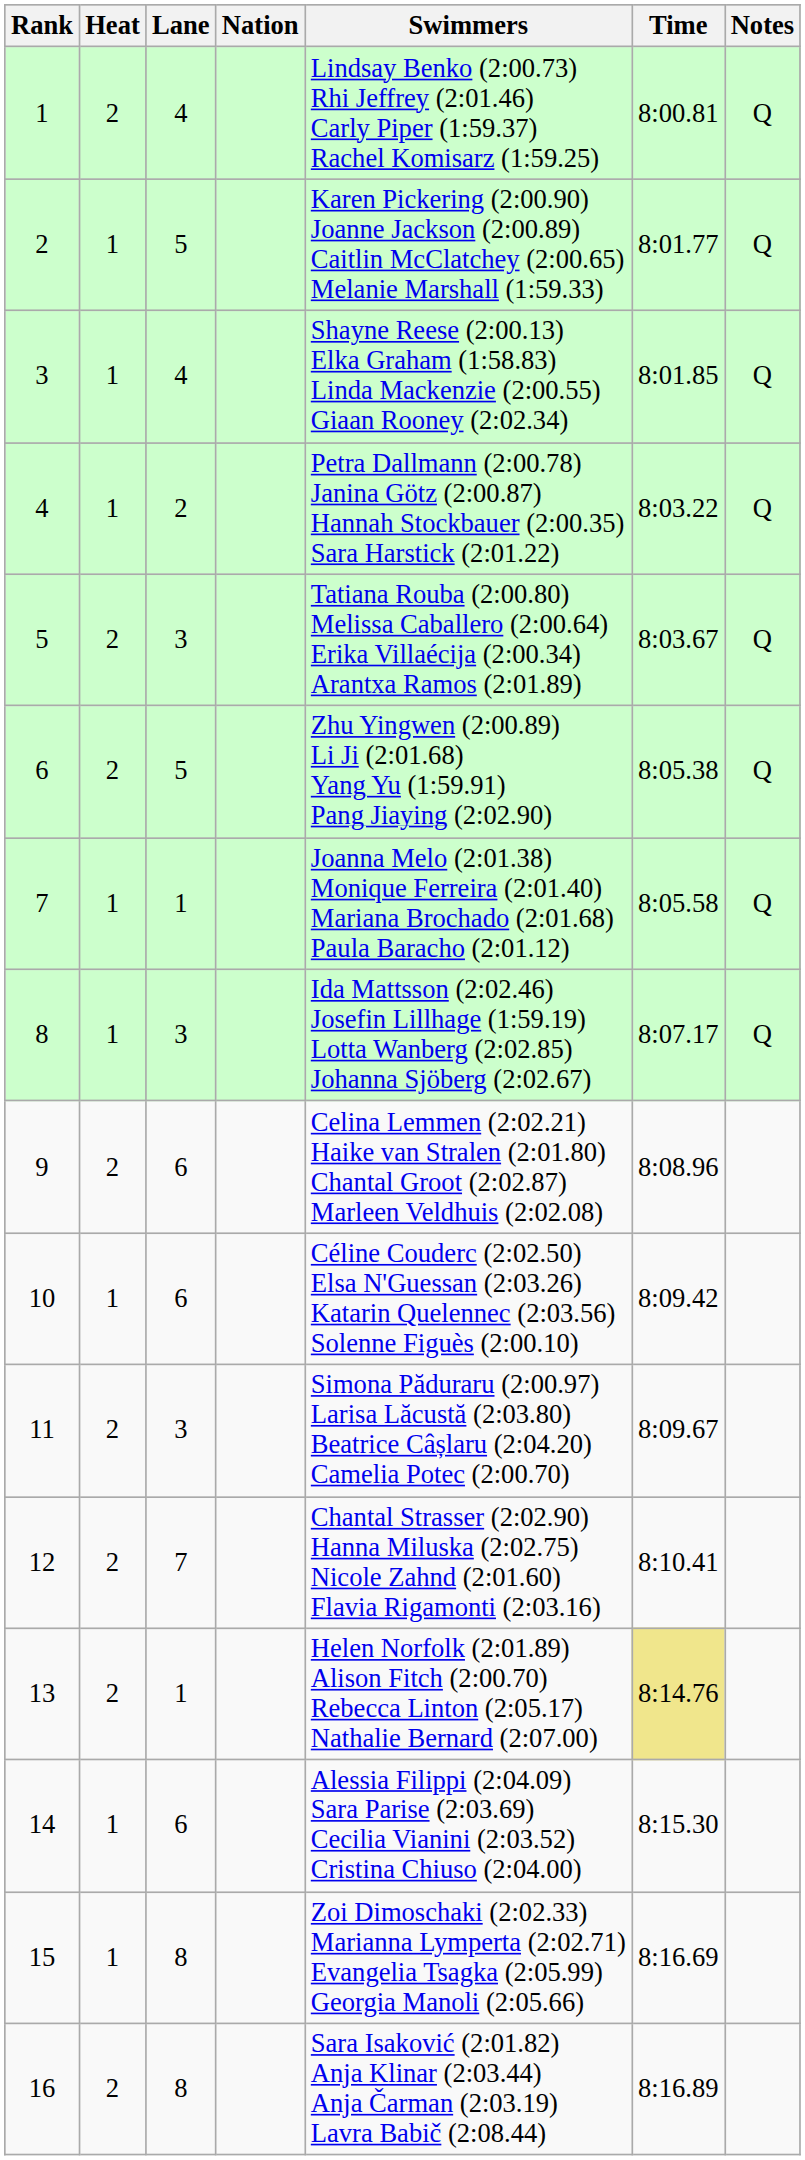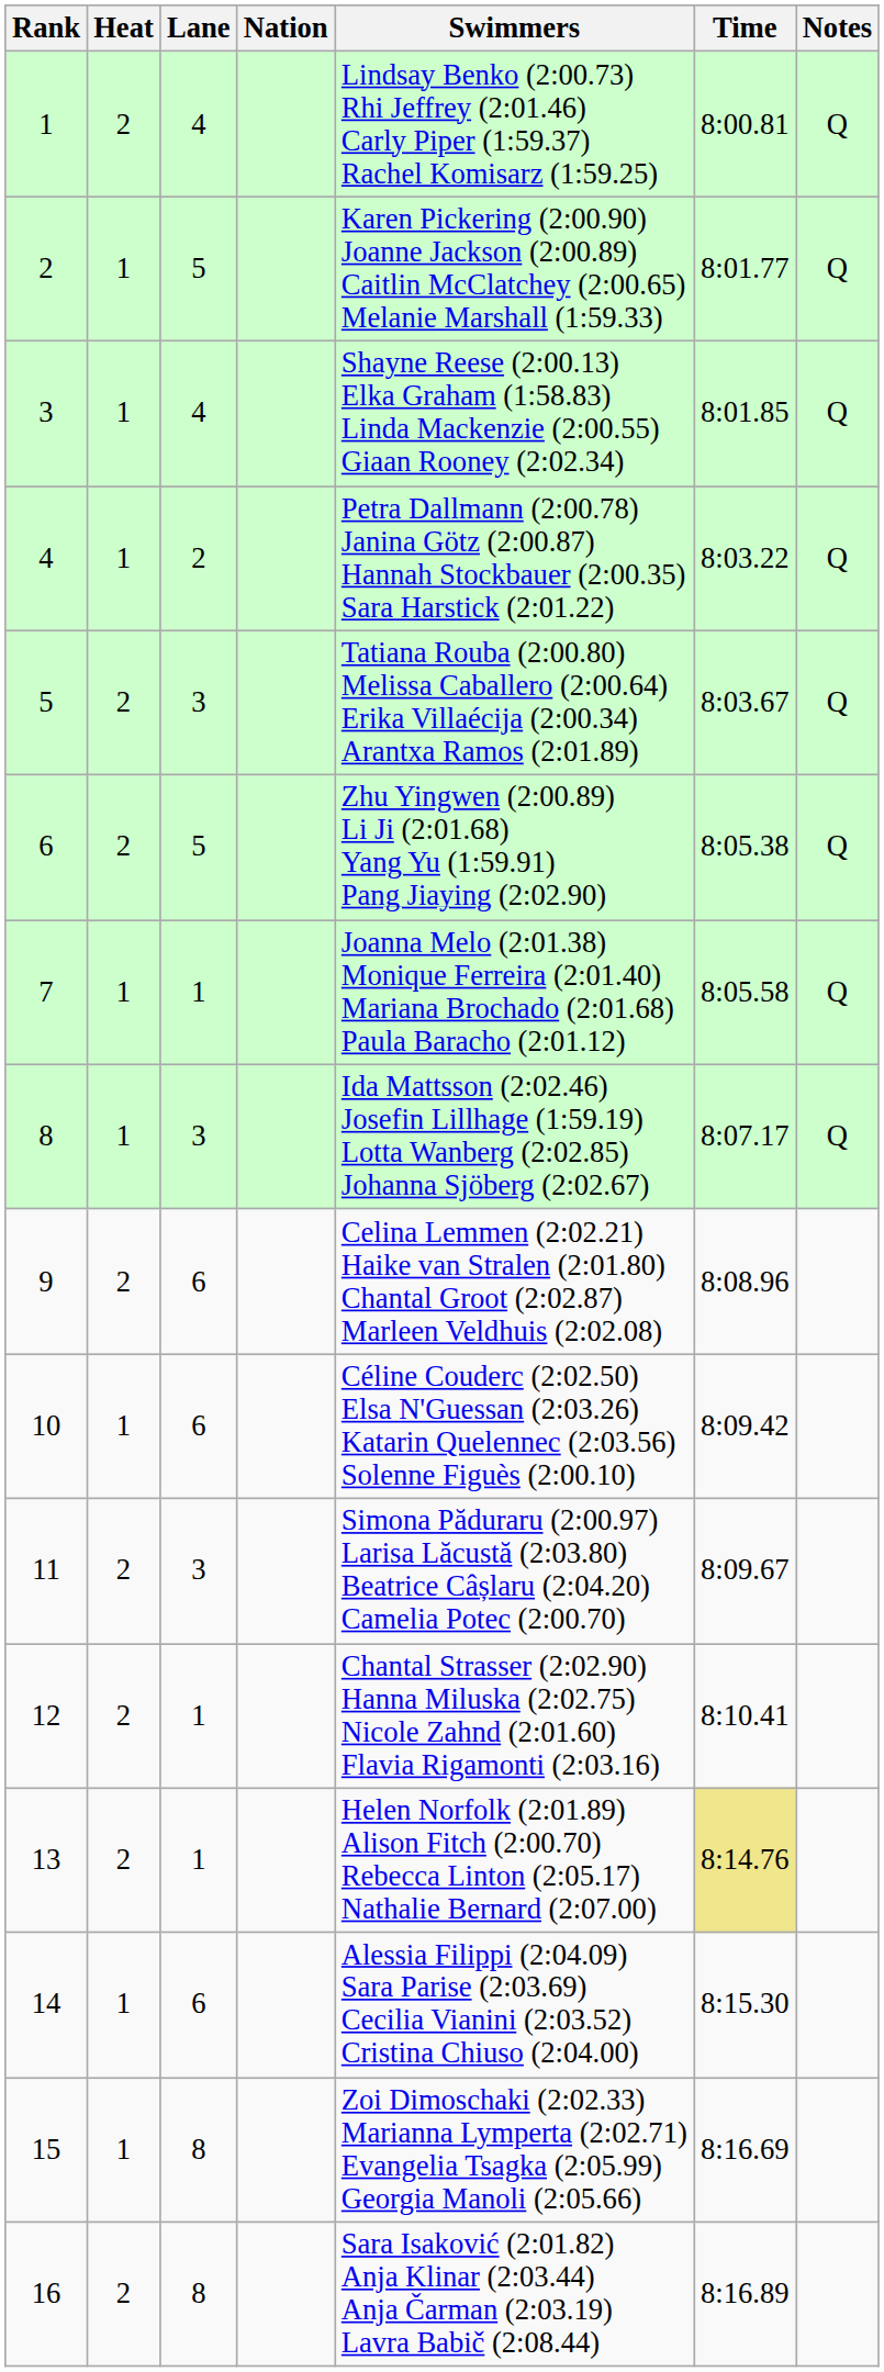12 | Lane: 7 -> 1
